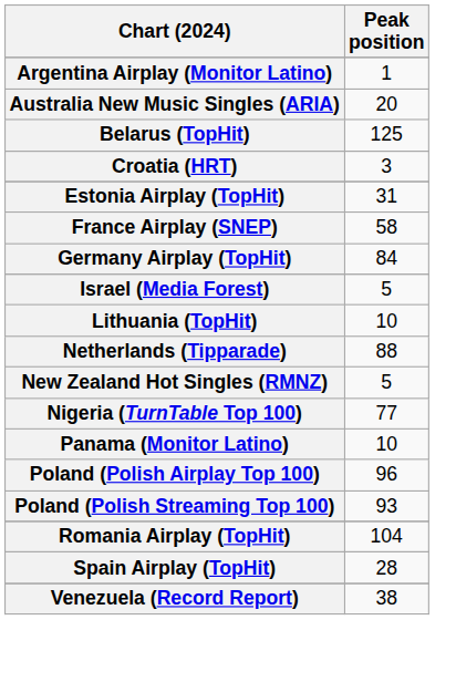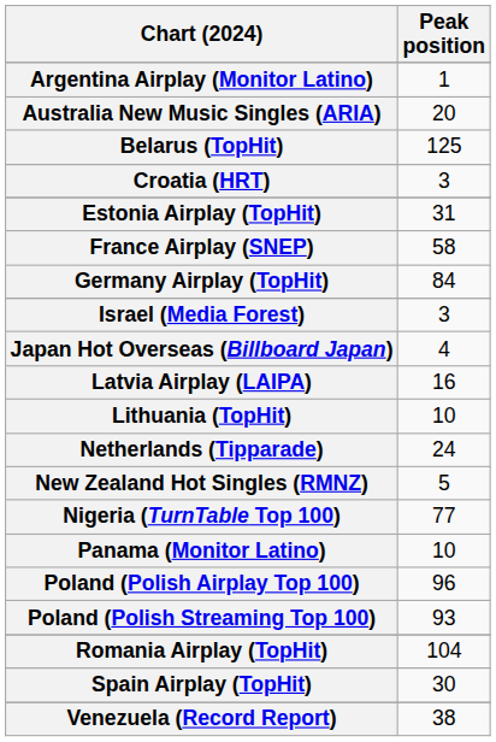Israel (Media Forest) | Peak position: 5 -> 3
+ row: Japan Hot Overseas (Billboard Japan) | 4
+ row: Latvia Airplay (LAIPA) | 16
Netherlands (Tipparade) | Peak position: 88 -> 24
Spain Airplay (TopHit) | Peak position: 28 -> 30
